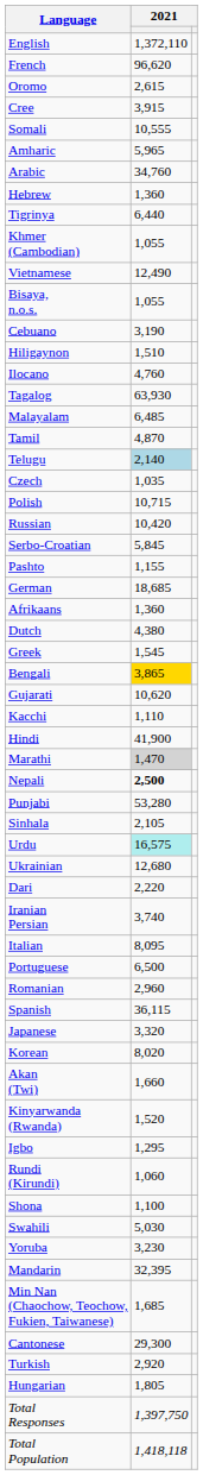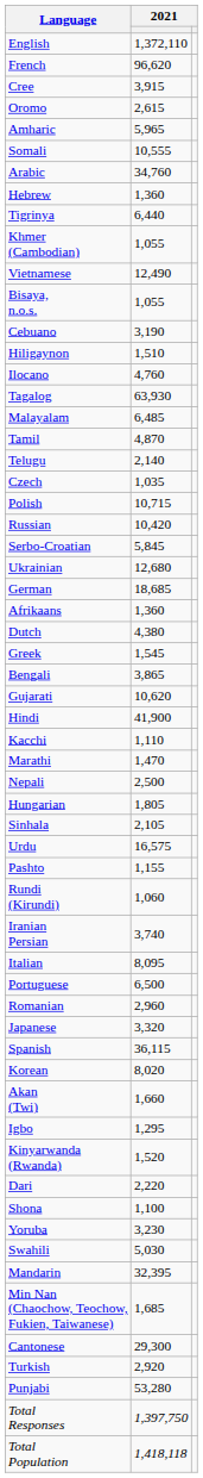rows swapped: Cree <-> Oromo
rows swapped: Somali <-> Amharic
Telugu | column 2: lightblue background -> no background
rows swapped: Ukrainian <-> Pashto
Bengali | column 2: gold background -> no background
rows swapped: Hindi <-> Kacchi
Marathi | column 2: lightgrey background -> no background
Nepali | column 2: bold -> normal
rows swapped: Punjabi <-> Hungarian
Urdu | column 2: paleturquoise background -> no background
rows swapped: Dari <-> Rundi (Kirundi)
rows swapped: Spanish <-> Japanese
rows swapped: Igbo <-> Kinyarwanda (Rwanda)
rows swapped: Swahili <-> Yoruba
